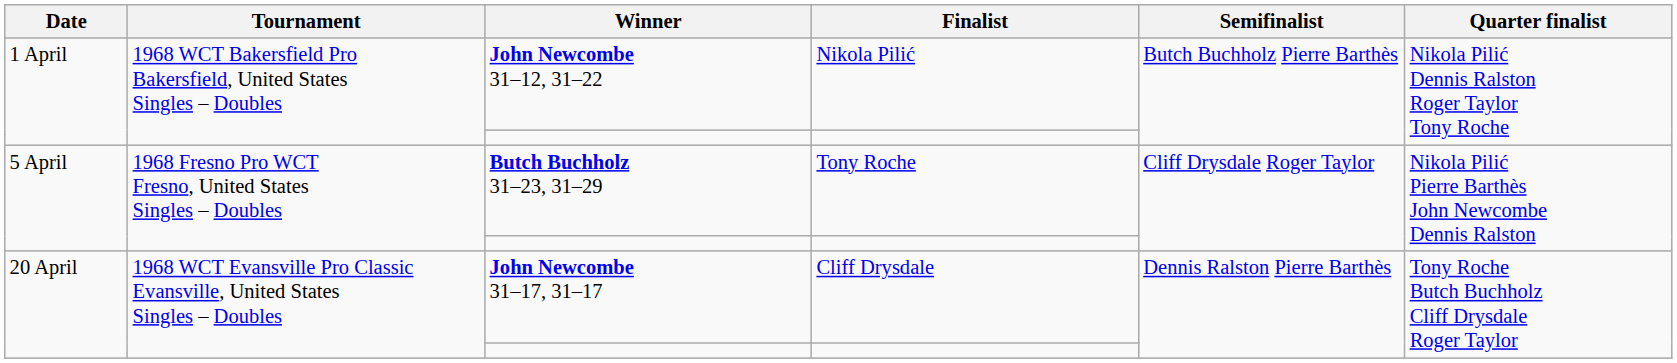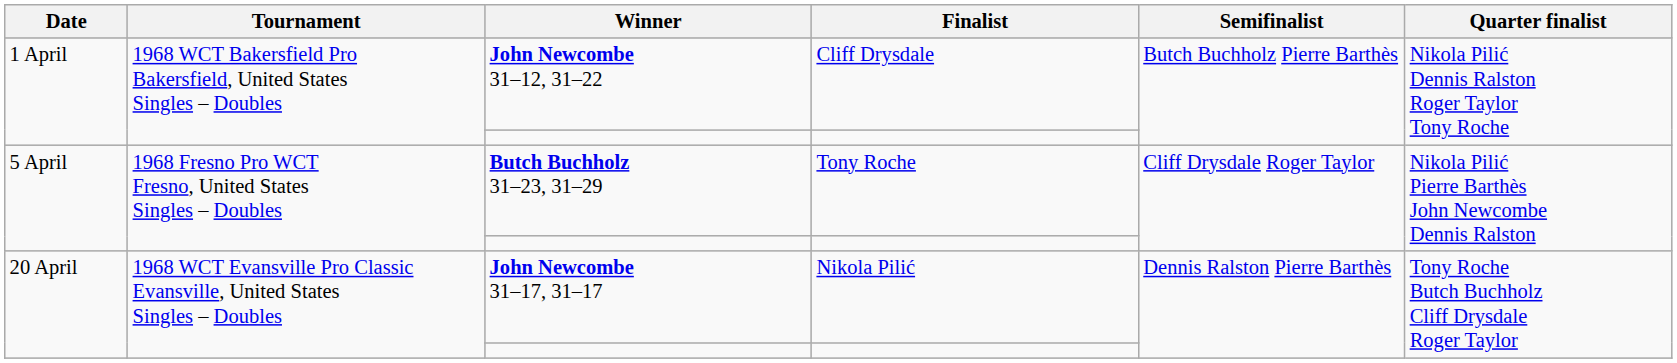John Newcombe 31–12, 31–22 | Finalist: Nikola Pilić -> Cliff Drysdale
John Newcombe 31–17, 31–17 | Finalist: Cliff Drysdale -> Nikola Pilić
